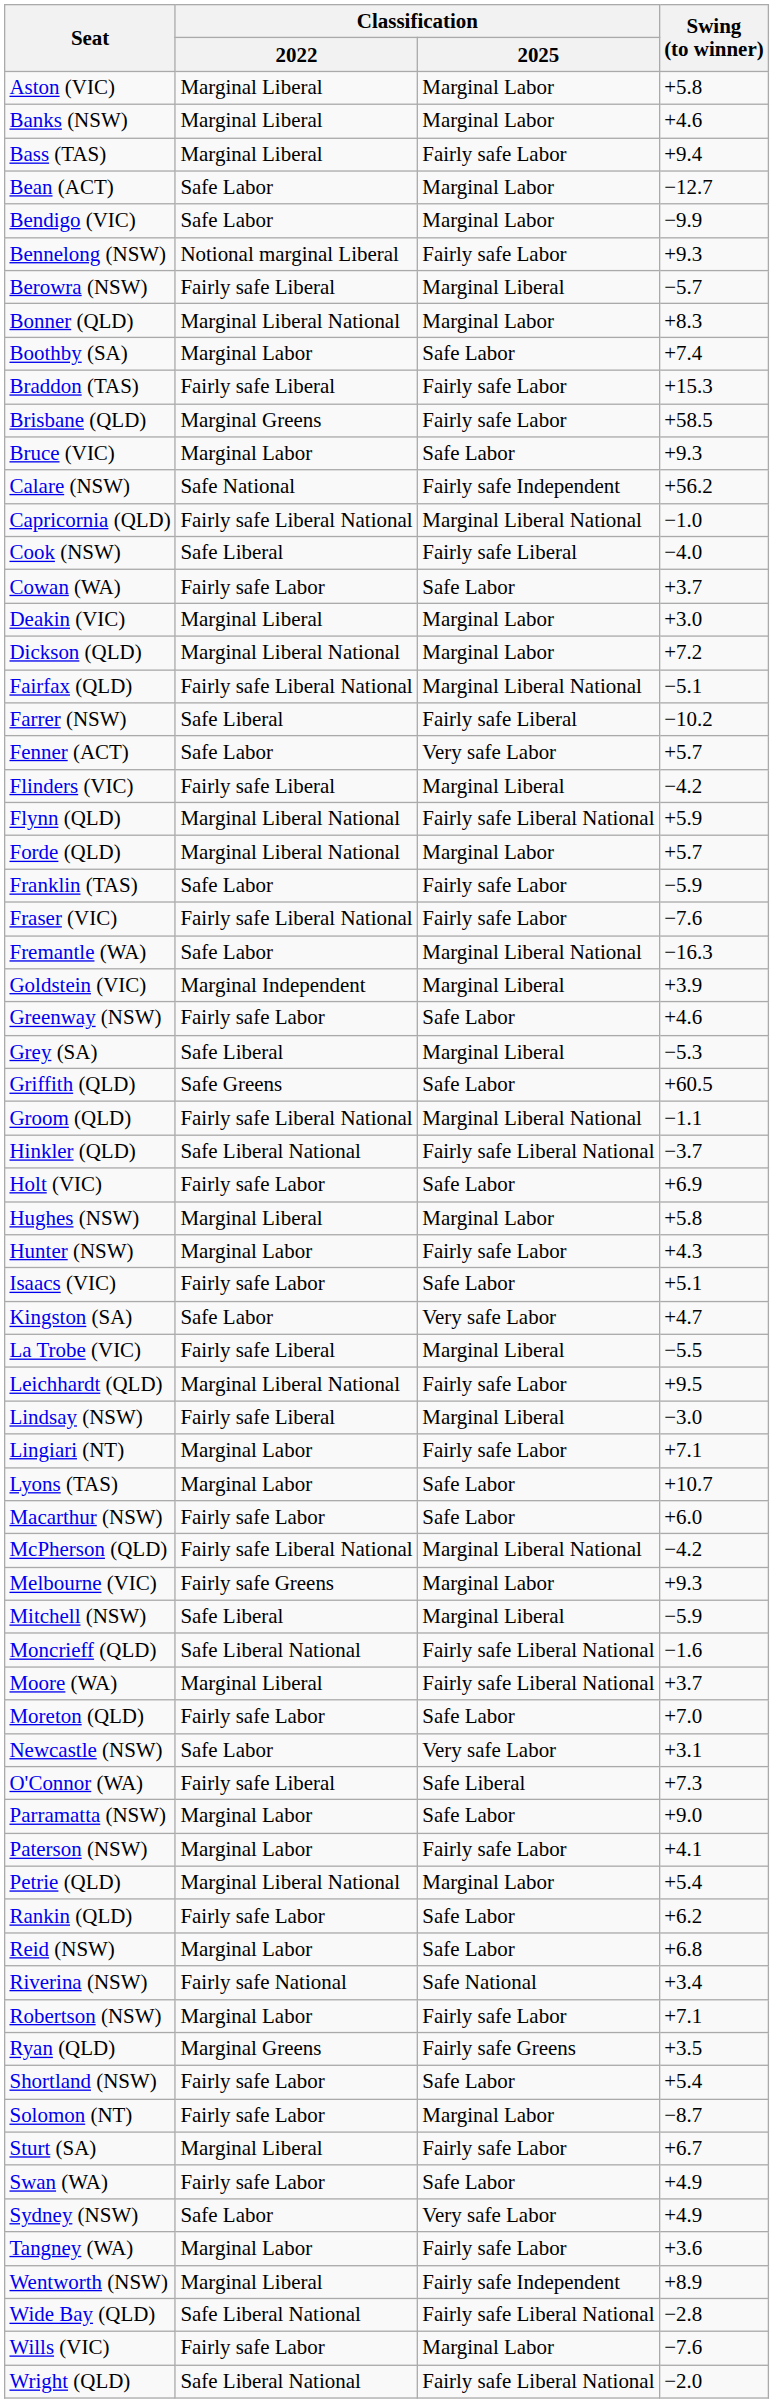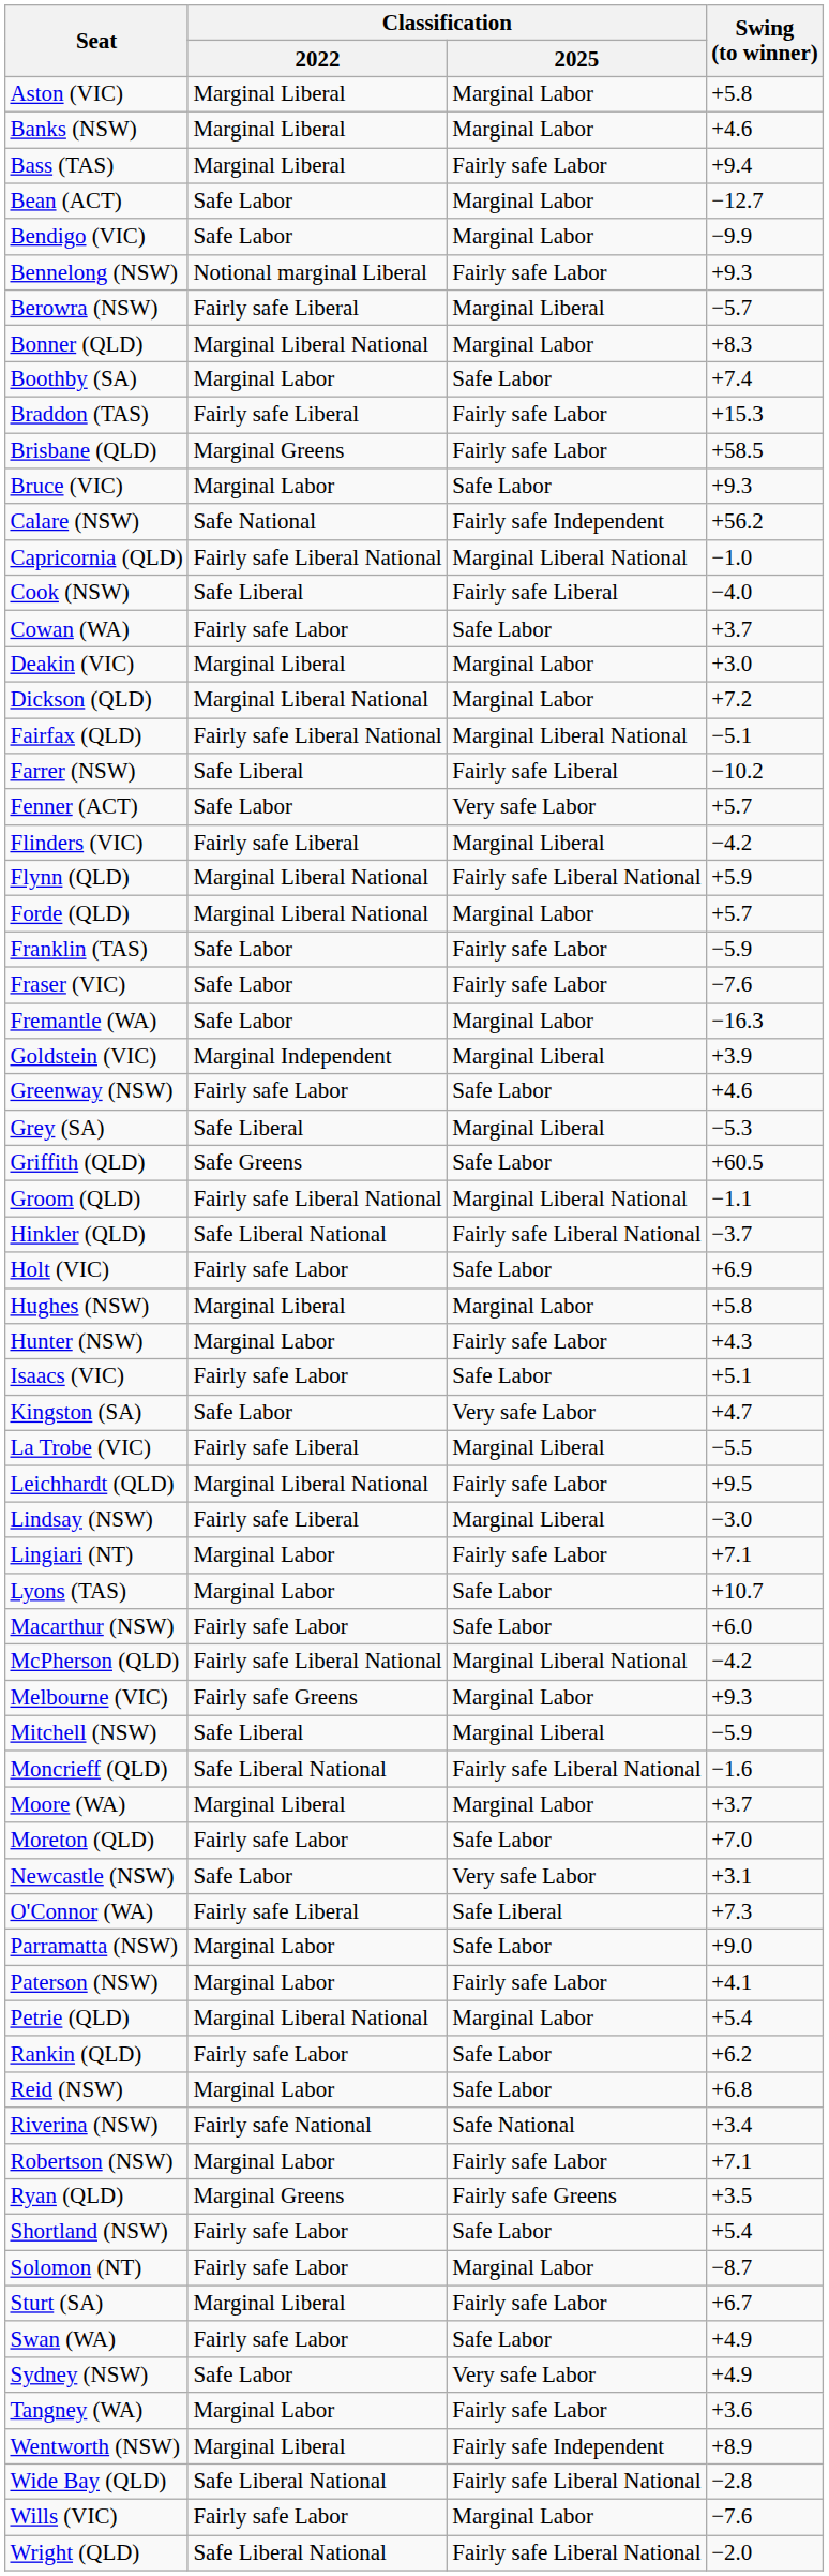Fraser (VIC) | Classification / 2022: Fairly safe Liberal National -> Safe Labor
Fremantle (WA) | Classification / 2025: Marginal Liberal National -> Marginal Labor
Moore (WA) | Classification / 2025: Fairly safe Liberal National -> Marginal Labor
